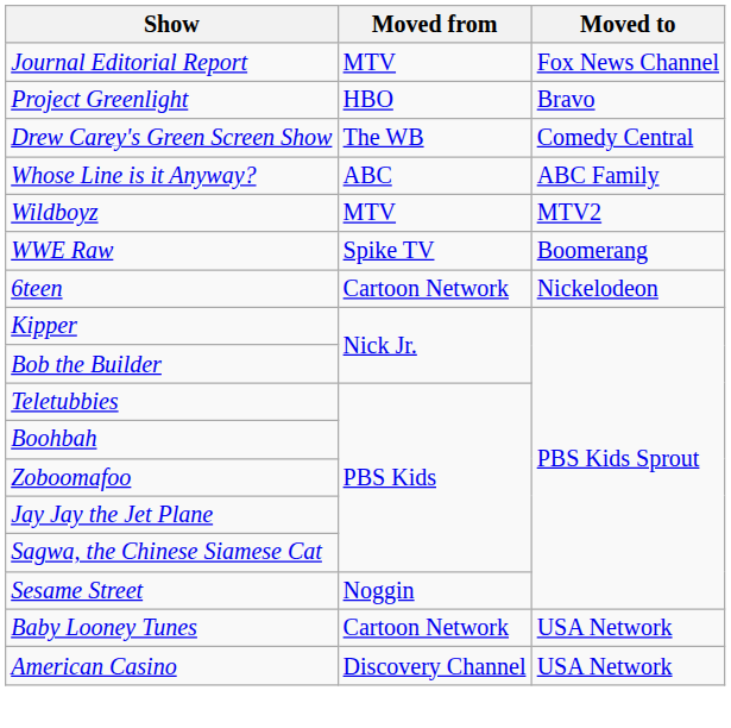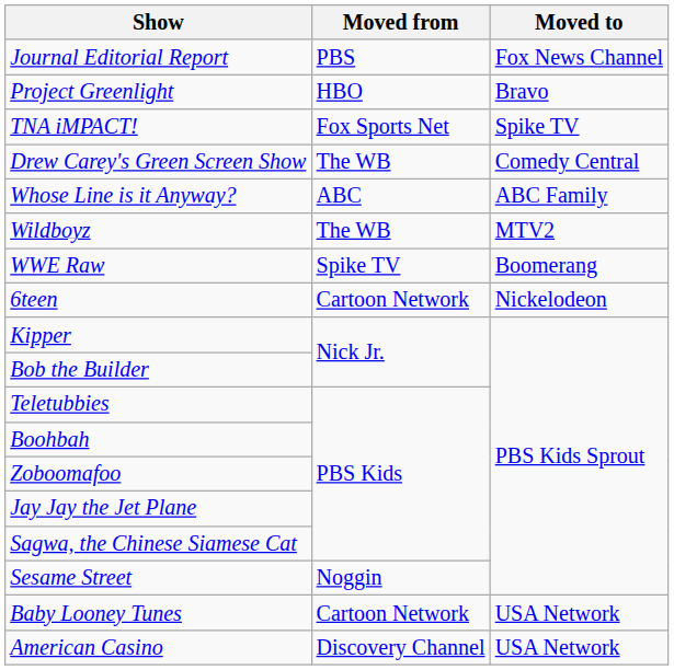Journal Editorial Report | Moved from: MTV -> PBS
+ row: TNA iMPACT! | Fox Sports Net | Spike TV
Wildboyz | Moved from: MTV -> The WB
